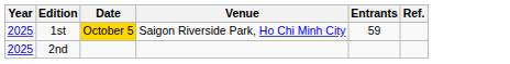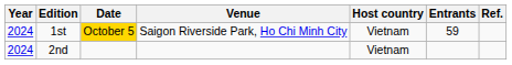+ column: Host country | Vietnam | Vietnam
1st | Year: 2025 -> 2024
2nd | Year: 2025 -> 2024
